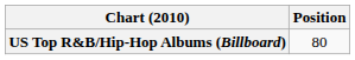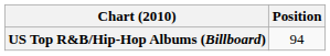US Top R&B/Hip-Hop Albums (Billboard) | Position: 80 -> 94
